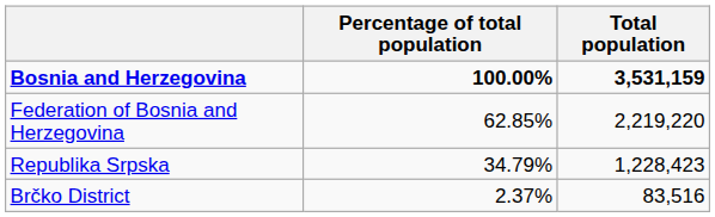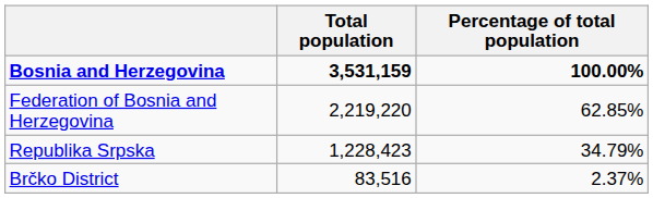columns swapped: Total population <-> Percentage of total population
